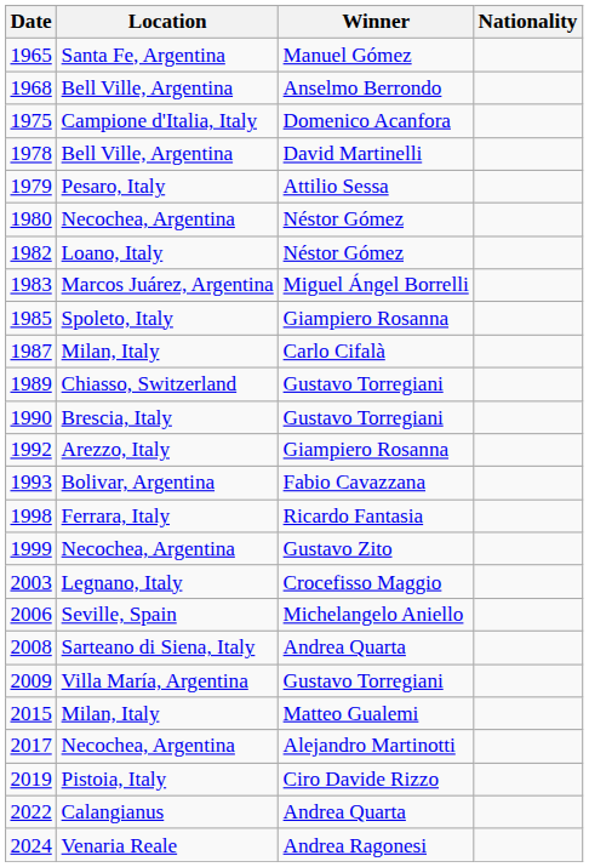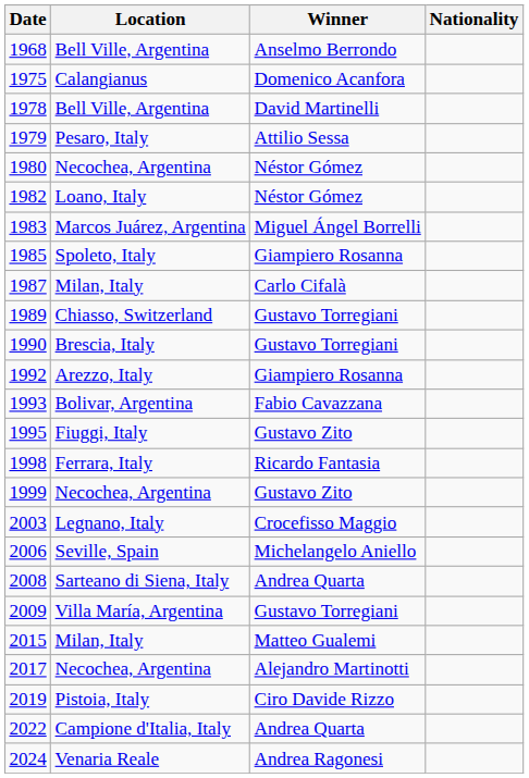- row: 1965 | Santa Fe, Argentina | Manuel Gómez
1975 | Location: Campione d'Italia, Italy -> Calangianus
+ row: 1995 | Fiuggi, Italy | Gustavo Zito
2022 | Location: Calangianus -> Campione d'Italia, Italy
